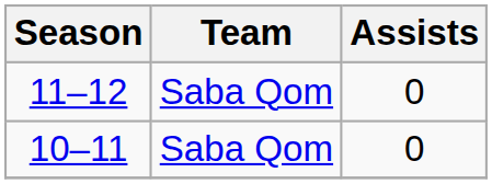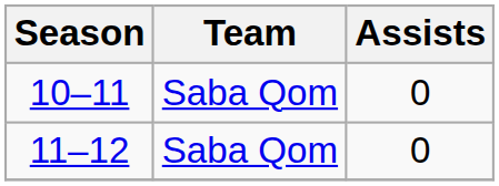rows swapped: 10–11 <-> 11–12
